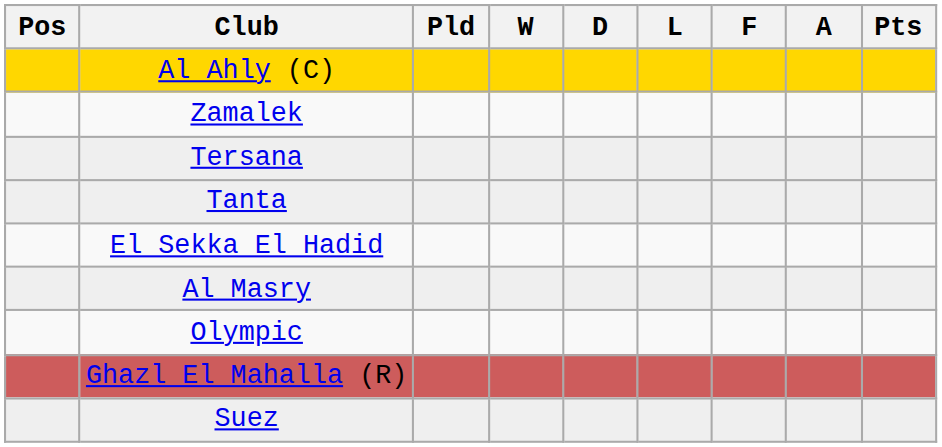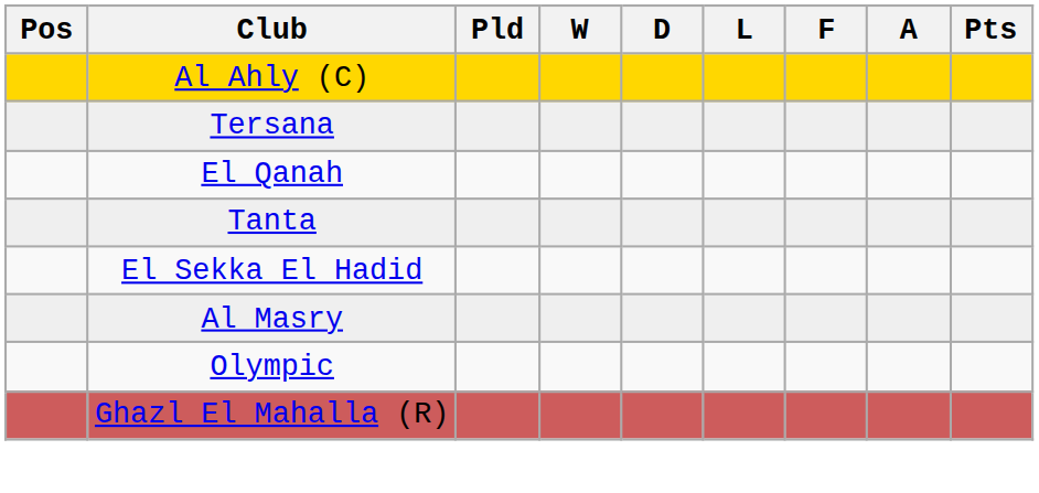- row: Zamalek
+ row: El Qanah
- row: Suez
